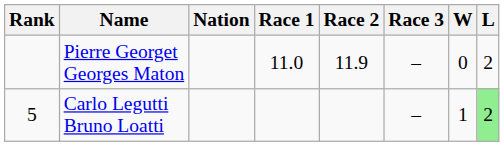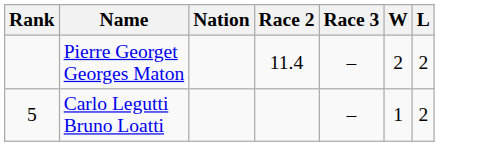- column: Race 1 | 11.0
Pierre Georget Georges Maton | Race 2: 11.9 -> 11.4
Pierre Georget Georges Maton | W: 0 -> 2
Carlo Legutti Bruno Loatti | L: lightgreen background -> no background
